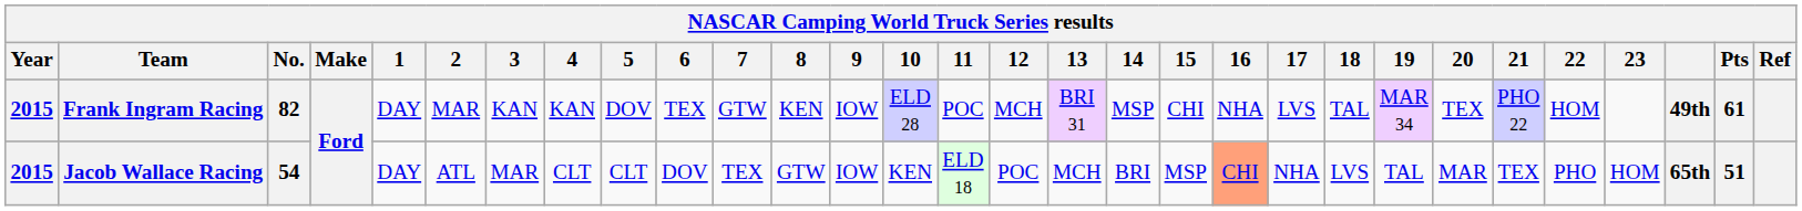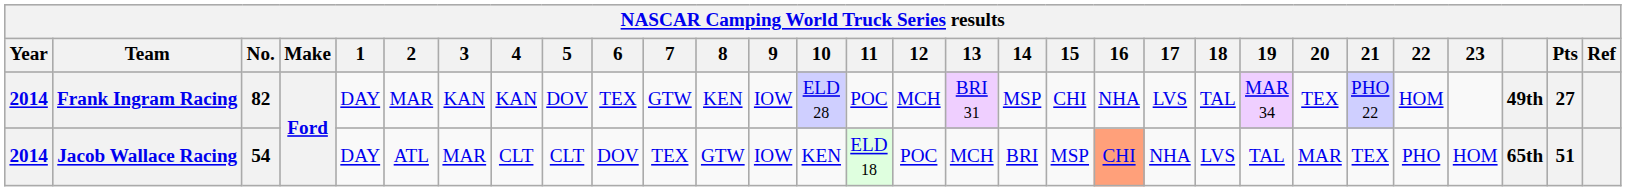Frank Ingram Racing | Year: 2015 -> 2014
Frank Ingram Racing | Pts: 61 -> 27
Jacob Wallace Racing | Year: 2015 -> 2014
